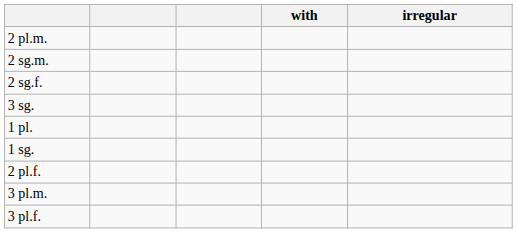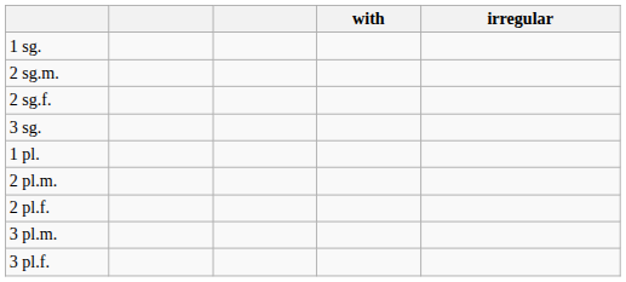rows swapped: 1 sg. <-> 2 pl.m.
